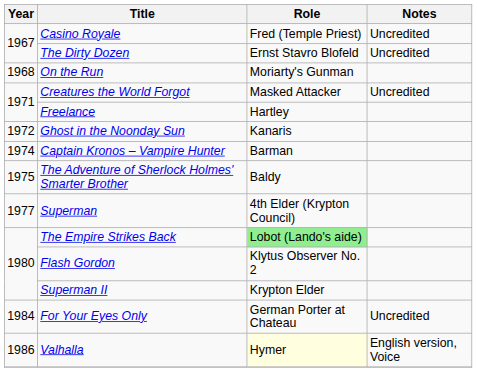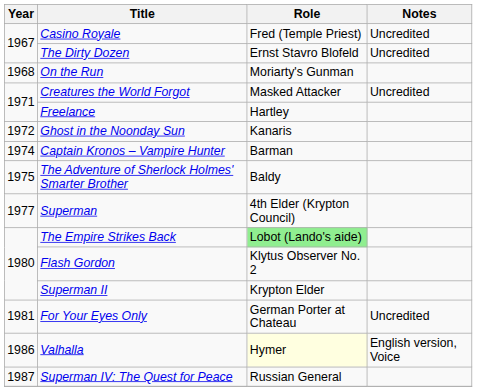For Your Eyes Only | Year: 1984 -> 1981
+ row: 1987 | Superman IV: The Quest for Peace | Russian General
